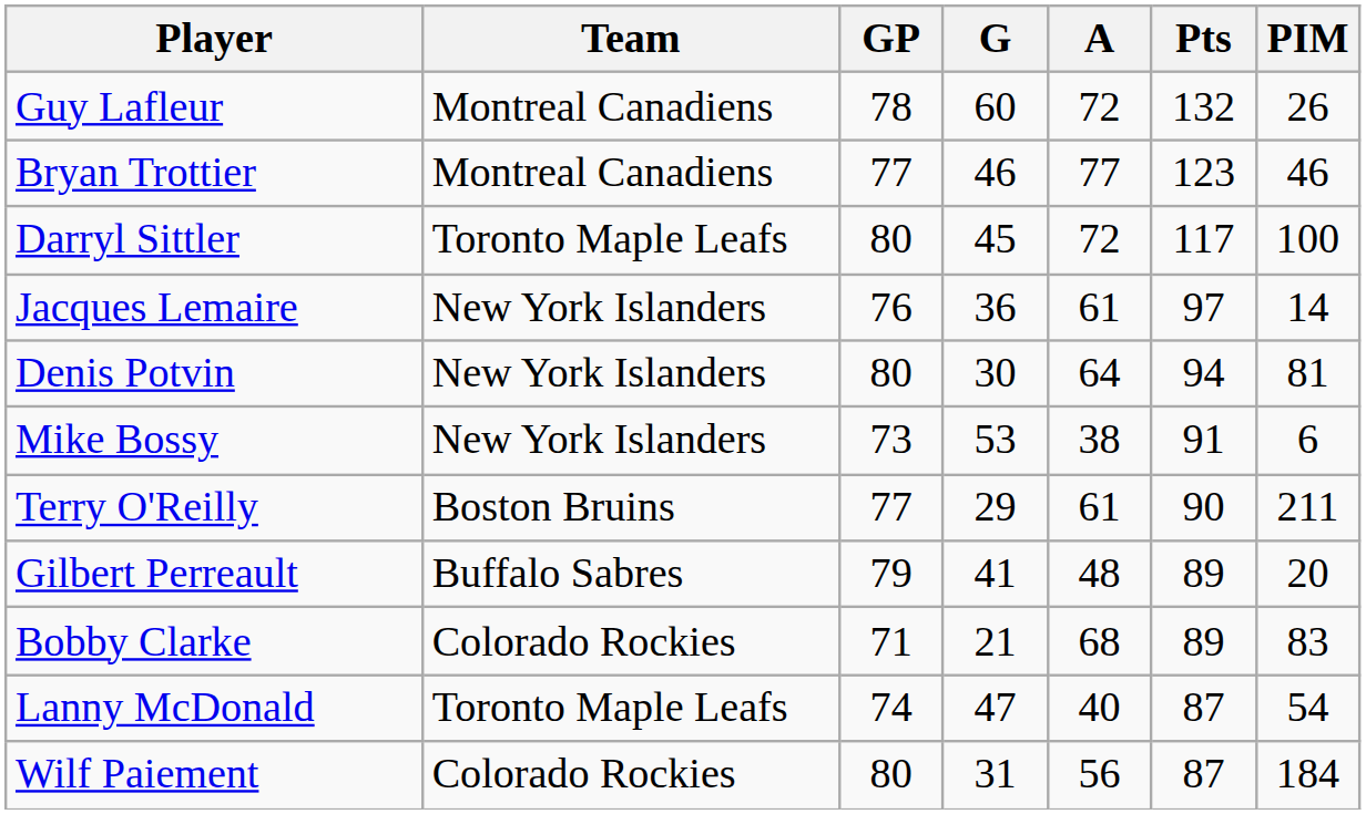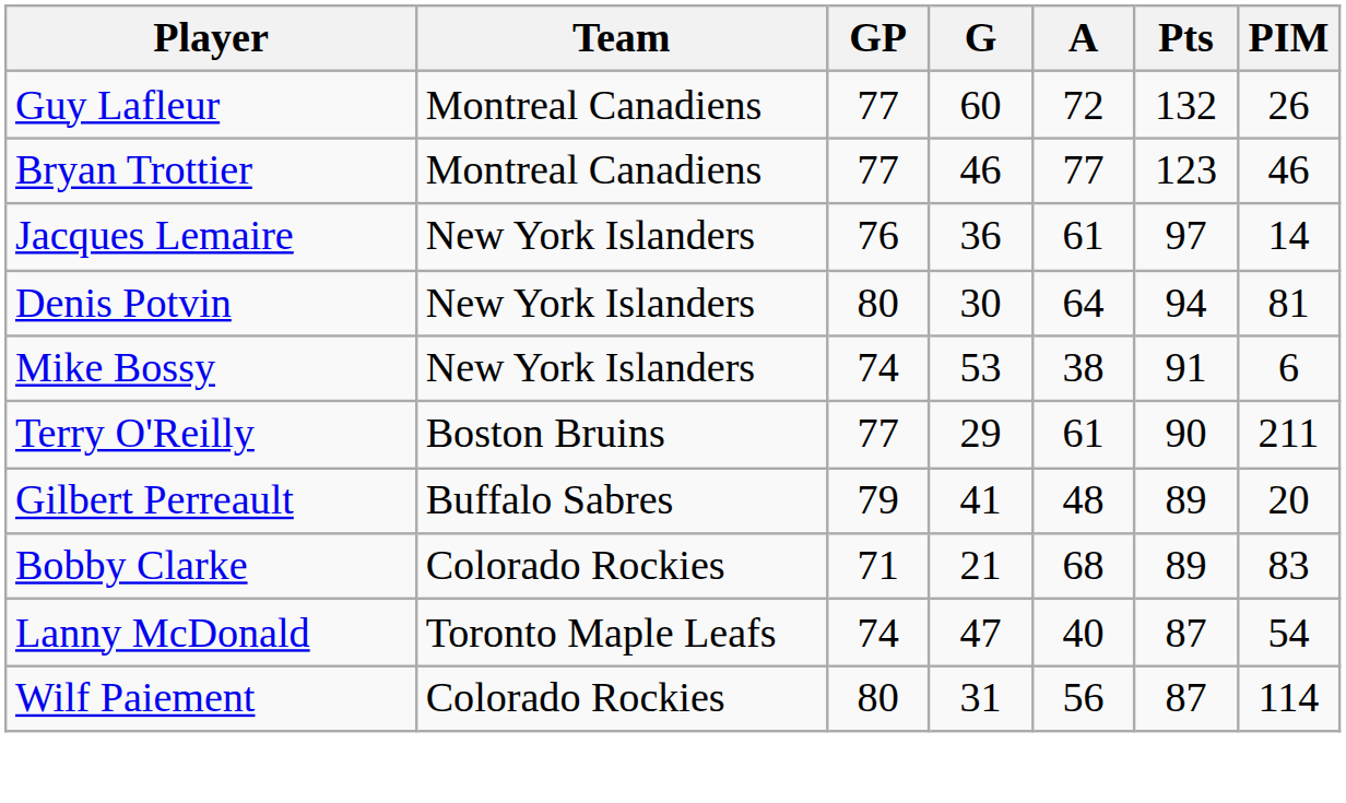Guy Lafleur | GP: 78 -> 77
- row: Darryl Sittler | Toronto Maple Leafs | 80 | 45 | 72 | 117 | 100
Mike Bossy | GP: 73 -> 74
Wilf Paiement | PIM: 184 -> 114
